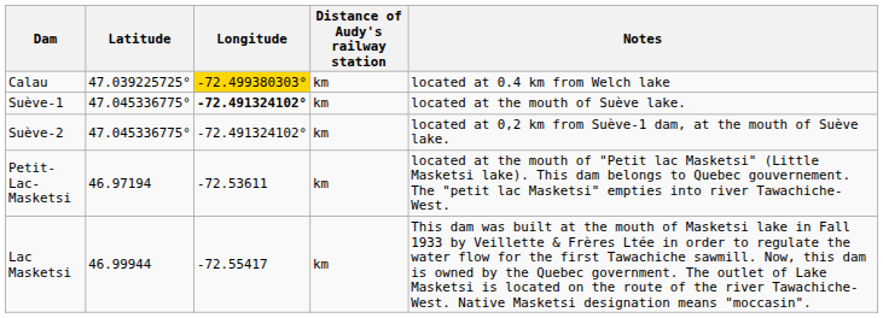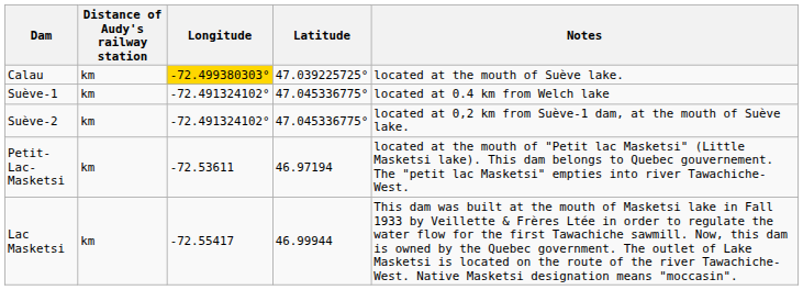columns swapped: Distance of Audy's railway station <-> Latitude
Calau | Notes: located at 0.4 km from Welch lake -> located at the mouth of Suève lake.
Suève-1 | Longitude: bold -> normal
Suève-1 | Notes: located at the mouth of Suève lake. -> located at 0.4 km from Welch lake
